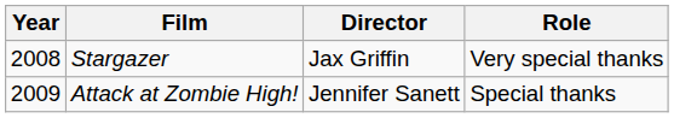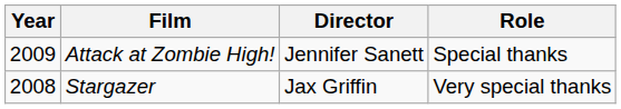rows swapped: Stargazer <-> Attack at Zombie High!
